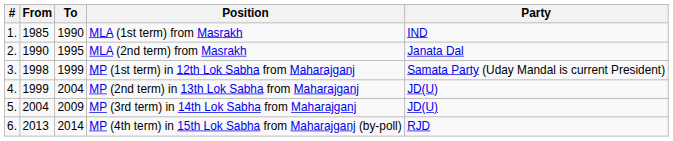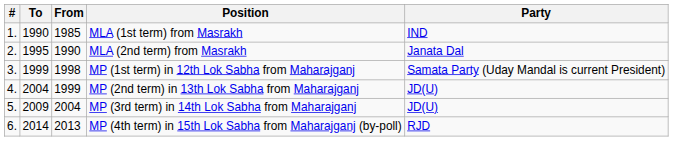columns swapped: From <-> To
